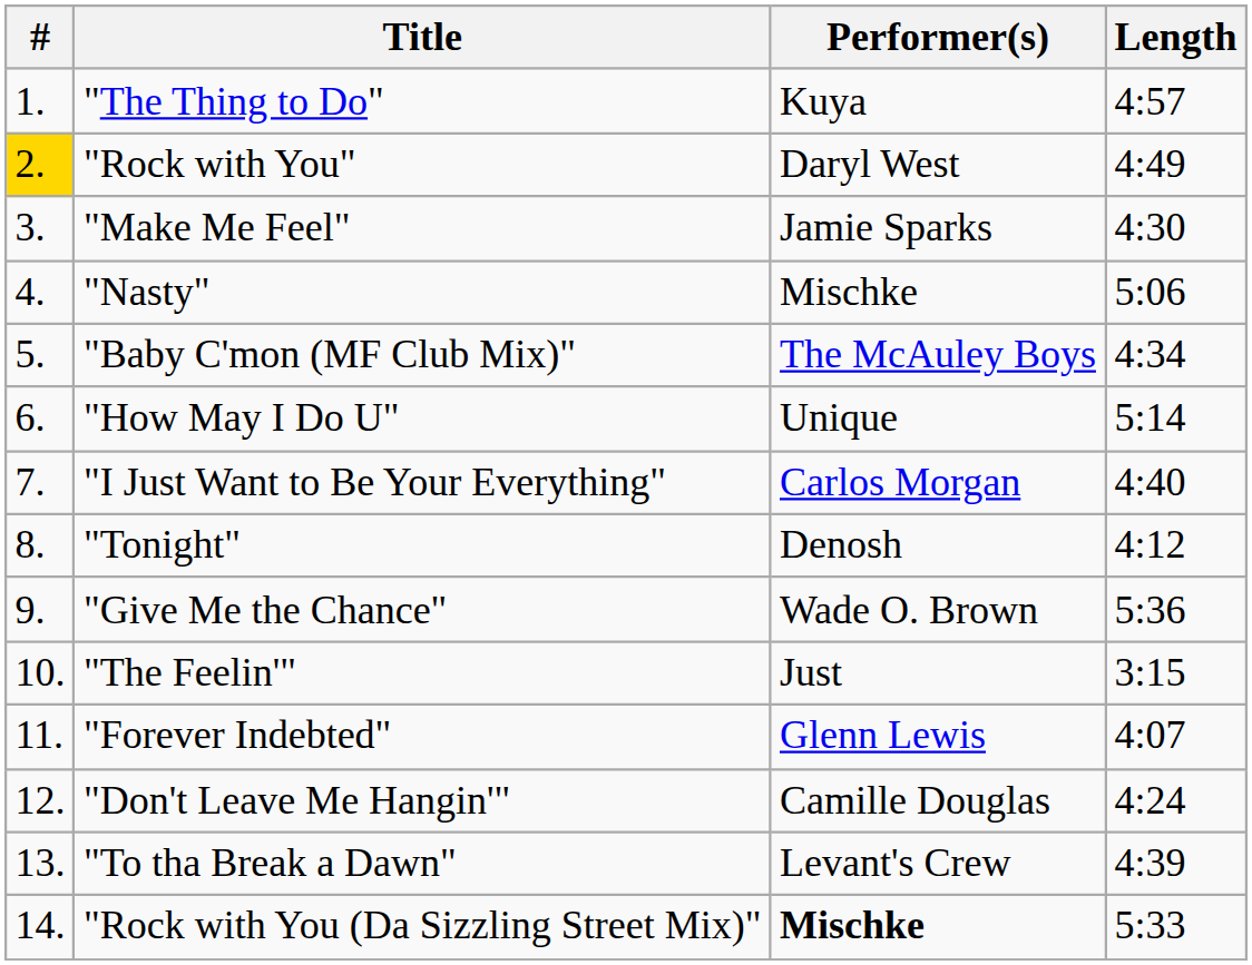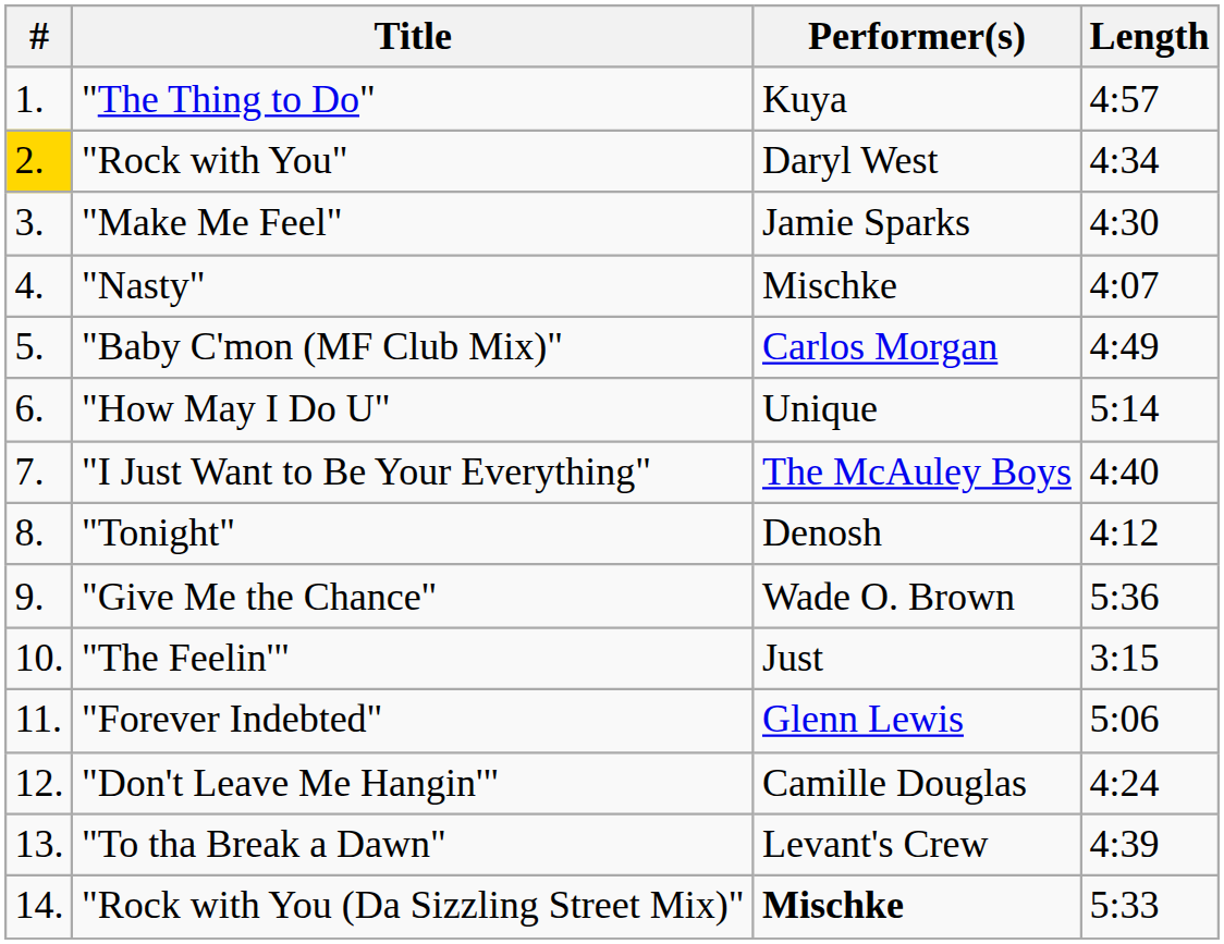"Rock with You" | Length: 4:49 -> 4:34
"Nasty" | Length: 5:06 -> 4:07
"Baby C'mon (MF Club Mix)" | Performer(s): The McAuley Boys -> Carlos Morgan
"Baby C'mon (MF Club Mix)" | Length: 4:34 -> 4:49
"I Just Want to Be Your Everything" | Performer(s): Carlos Morgan -> The McAuley Boys
"Forever Indebted" | Length: 4:07 -> 5:06
